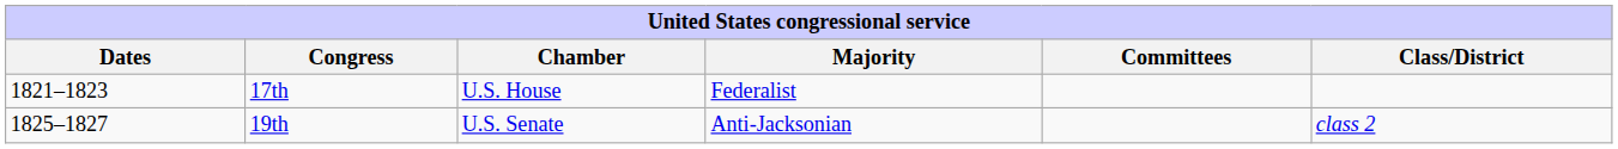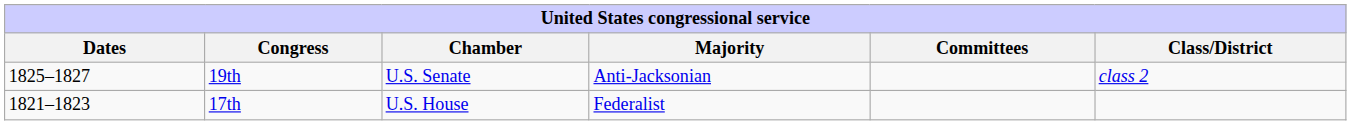rows swapped: 17th <-> 19th
